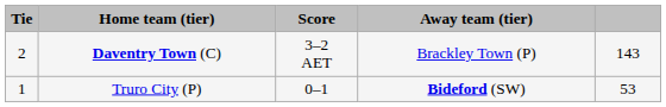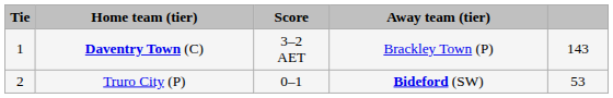Daventry Town (C) | Tie: 2 -> 1
Truro City (P) | Tie: 1 -> 2
